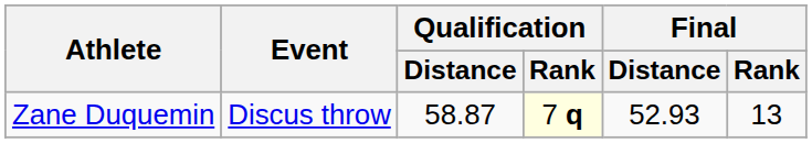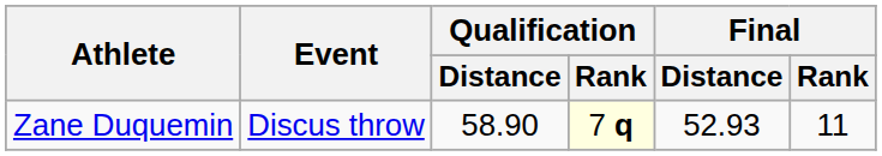Zane Duquemin | Qualification / Distance: 58.87 -> 58.90
Zane Duquemin | Final / Rank: 13 -> 11
